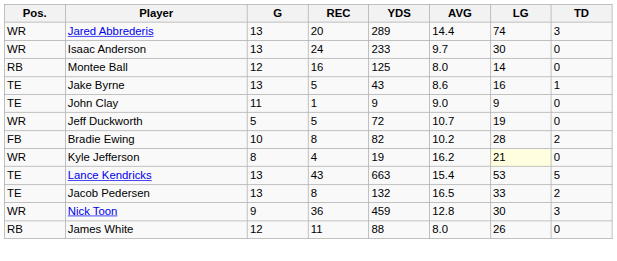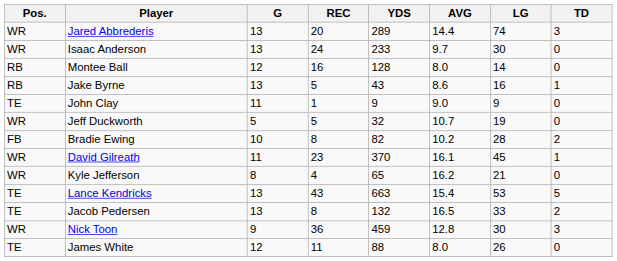Montee Ball | YDS: 125 -> 128
Jake Byrne | Pos.: TE -> RB
Jeff Duckworth | YDS: 72 -> 32
+ row: WR | David Gilreath | 11 | 23 | 370 | 16.1 | 45 | 1
Kyle Jefferson | YDS: 19 -> 65
Kyle Jefferson | LG: lightyellow background -> no background
James White | Pos.: RB -> TE
